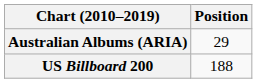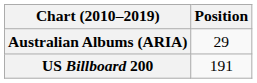US Billboard 200 | Position: 188 -> 191
